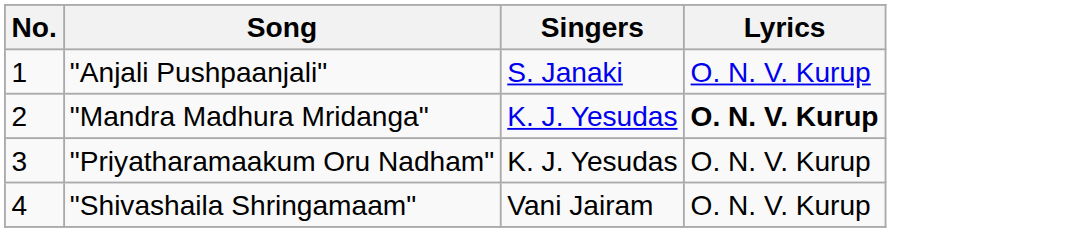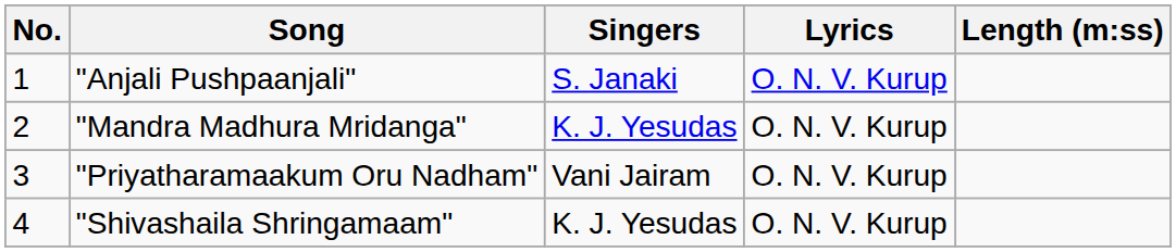+ column: Length (m:ss)
"Mandra Madhura Mridanga" | Lyrics: bold -> normal
"Priyatharamaakum Oru Nadham" | Singers: K. J. Yesudas -> Vani Jairam
"Shivashaila Shringamaam" | Singers: Vani Jairam -> K. J. Yesudas
